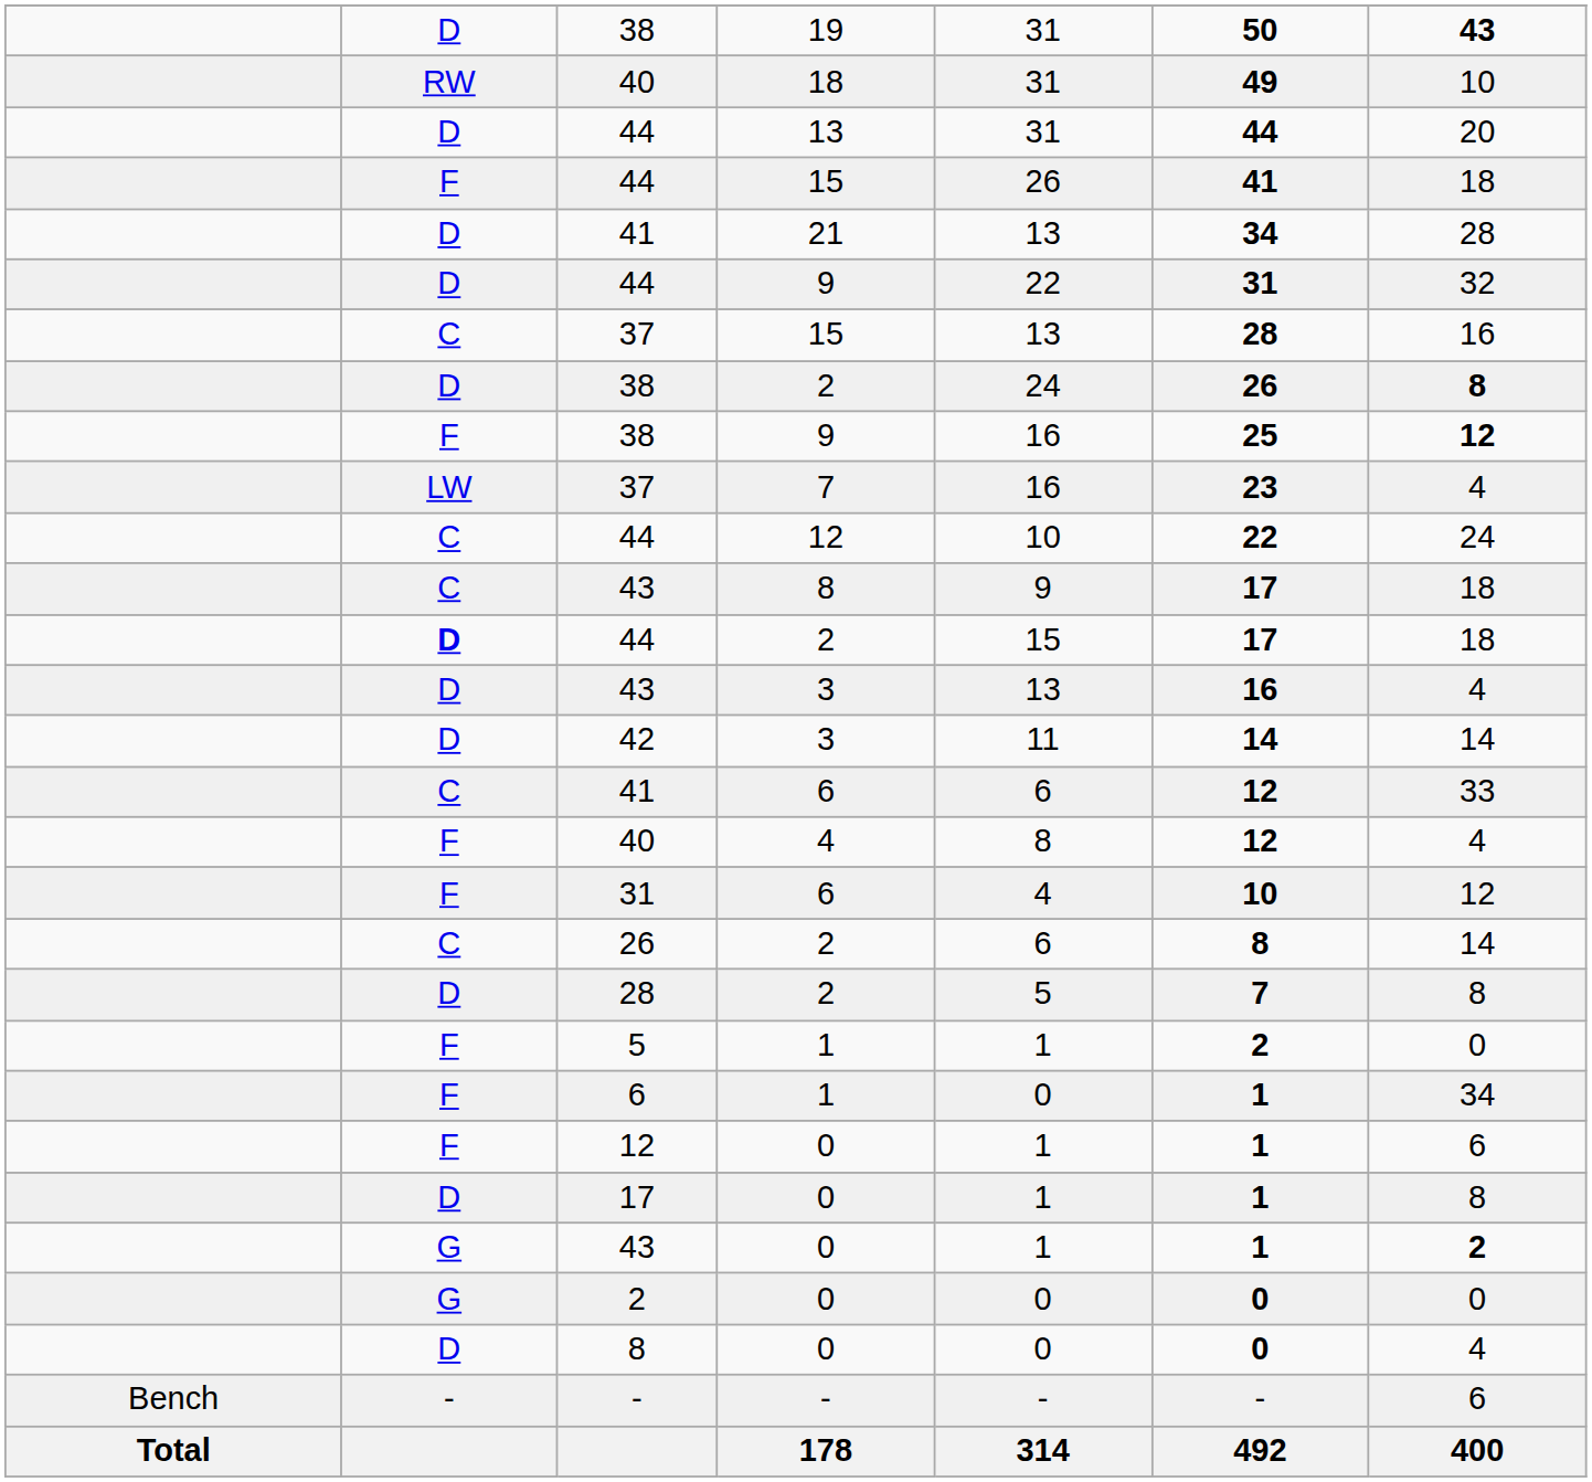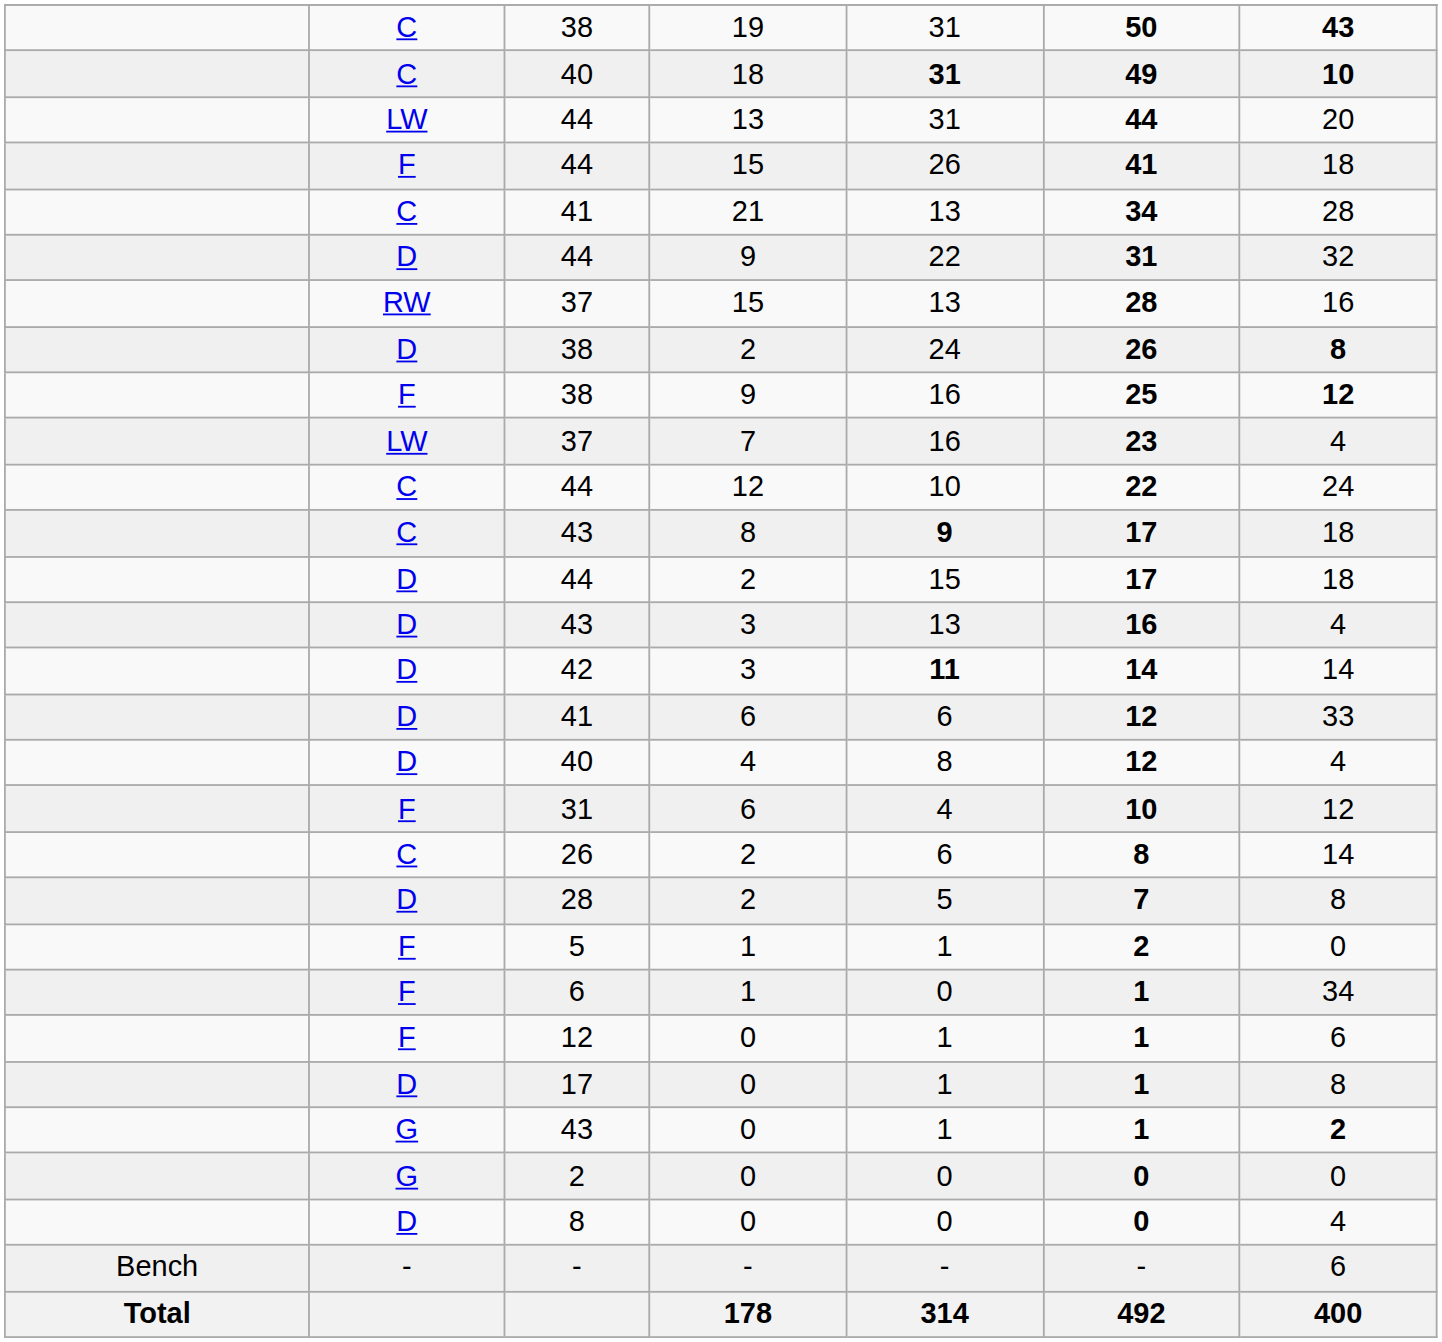38 / 19 | column 2: D -> C
40 / 18 | column 2: RW -> C
40 / 18 | column 5: normal -> bold
40 / 18 | column 7: normal -> bold
44 / 13 | column 2: D -> LW
41 / 21 | column 2: D -> C
37 / 15 | column 2: C -> RW
43 / 8 | column 5: normal -> bold
44 / 2 | column 2: bold -> normal
42 | column 5: normal -> bold
41 / 6 | column 2: C -> D
40 / 4 | column 2: F -> D
